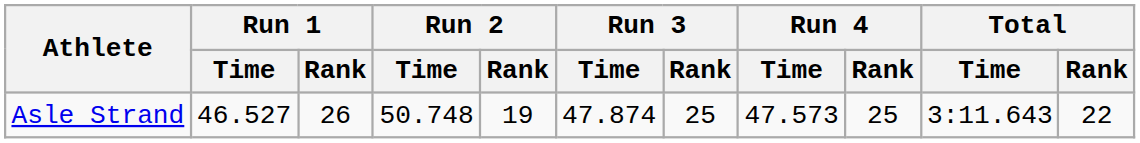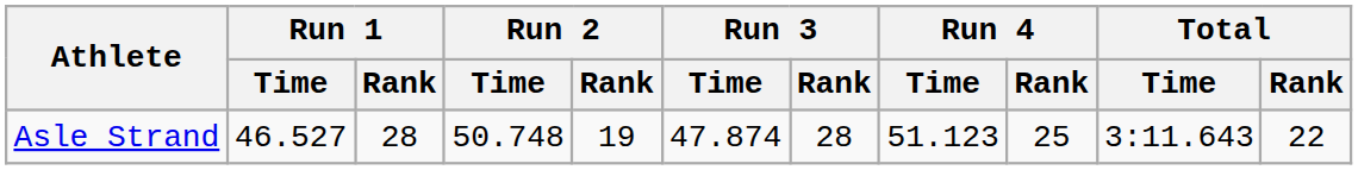Asle Strand | Run 1 / Rank: 26 -> 28
Asle Strand | Run 3 / Rank: 25 -> 28
Asle Strand | Run 4 / Time: 47.573 -> 51.123
